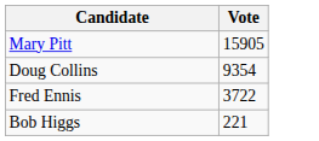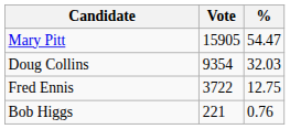+ column: % | 54.47 | 32.03 | 12.75 | 0.76
